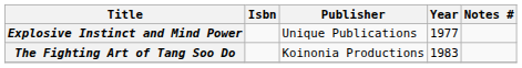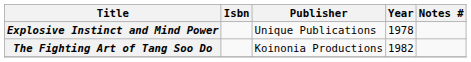Explosive Instinct and Mind Power | Year: 1977 -> 1978
The Fighting Art of Tang Soo Do | Year: 1983 -> 1982
